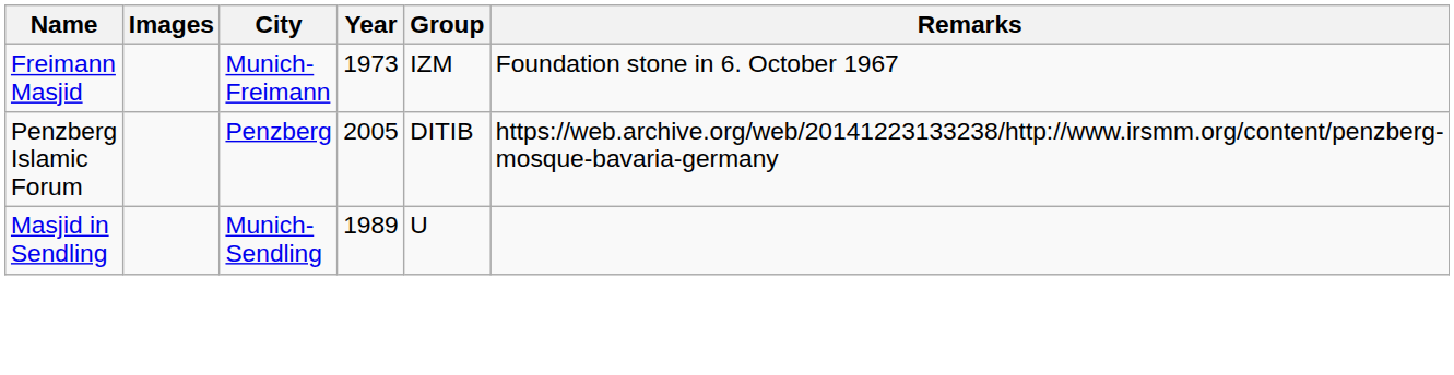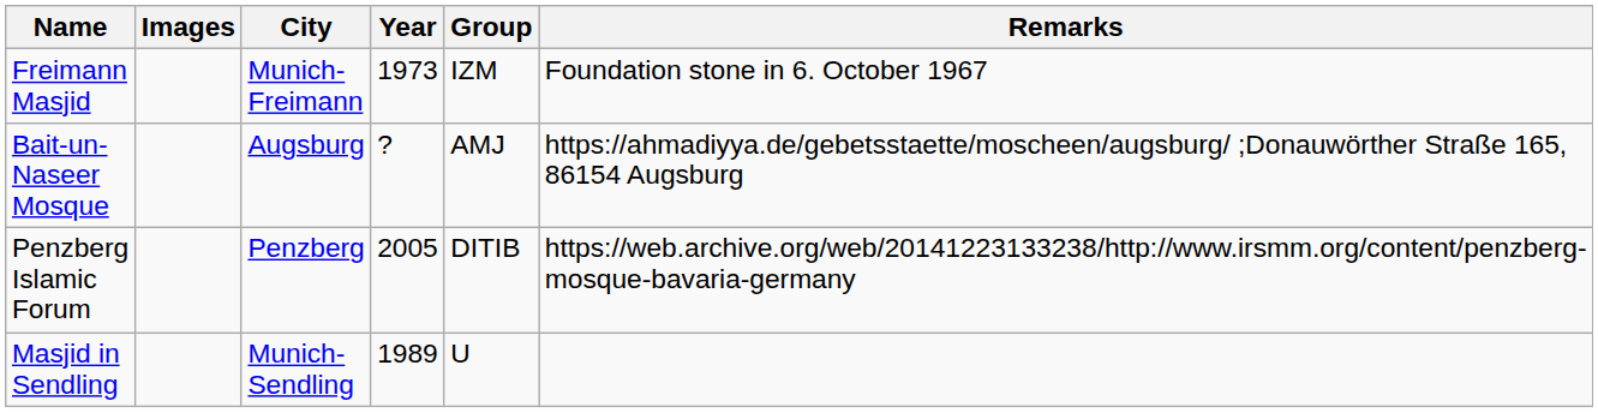+ row: Bait-un-Naseer Mosque | Augsburg | ? | AMJ | https://ahmadiyya.de/gebetsstaette/moscheen/augsburg/ ;Donauwörther Straße 165, 86154 Augsburg
